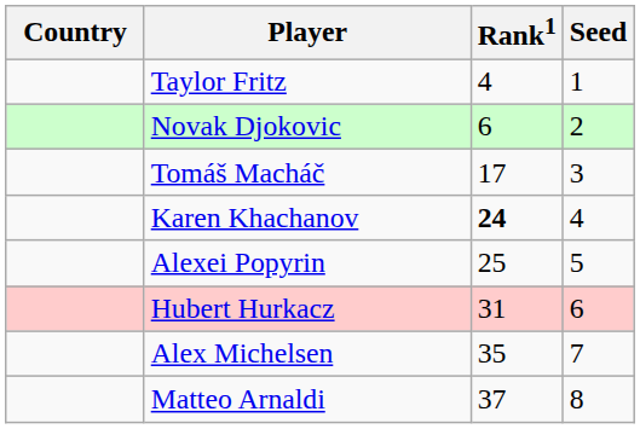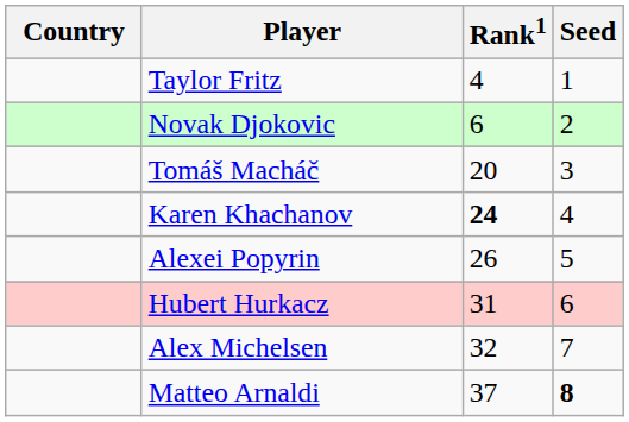Tomáš Macháč | Rank1: 17 -> 20
Alexei Popyrin | Rank1: 25 -> 26
Alex Michelsen | Rank1: 35 -> 32
Matteo Arnaldi | Seed: normal -> bold
